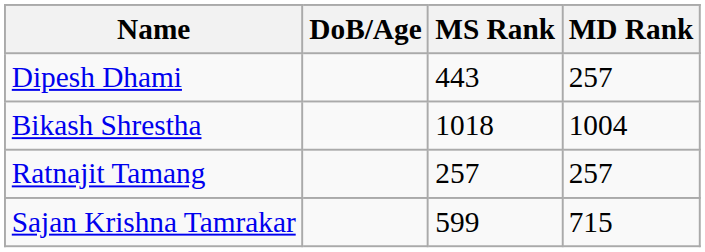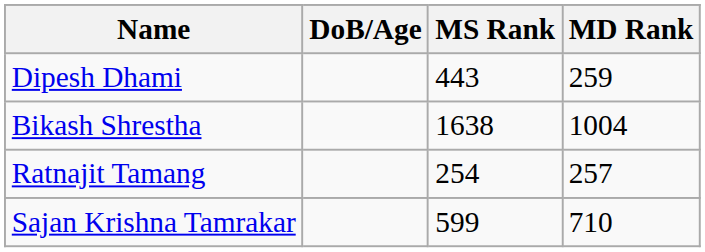Dipesh Dhami | MD Rank: 257 -> 259
Bikash Shrestha | MS Rank: 1018 -> 1638
Ratnajit Tamang | MS Rank: 257 -> 254
Sajan Krishna Tamrakar | MD Rank: 715 -> 710
